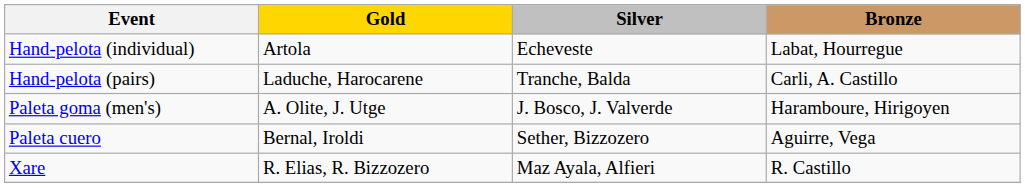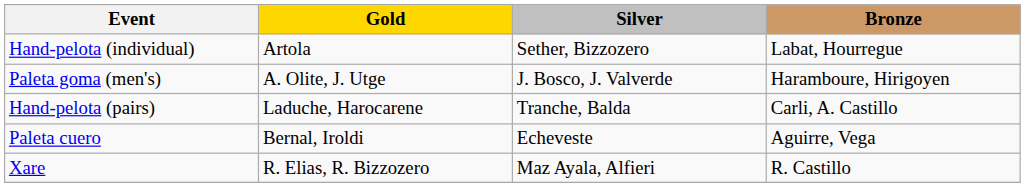Hand-pelota (individual) | Silver: Echeveste -> Sether, Bizzozero
rows swapped: Hand-pelota (pairs) <-> Paleta goma (men's)
Paleta cuero | Silver: Sether, Bizzozero -> Echeveste
